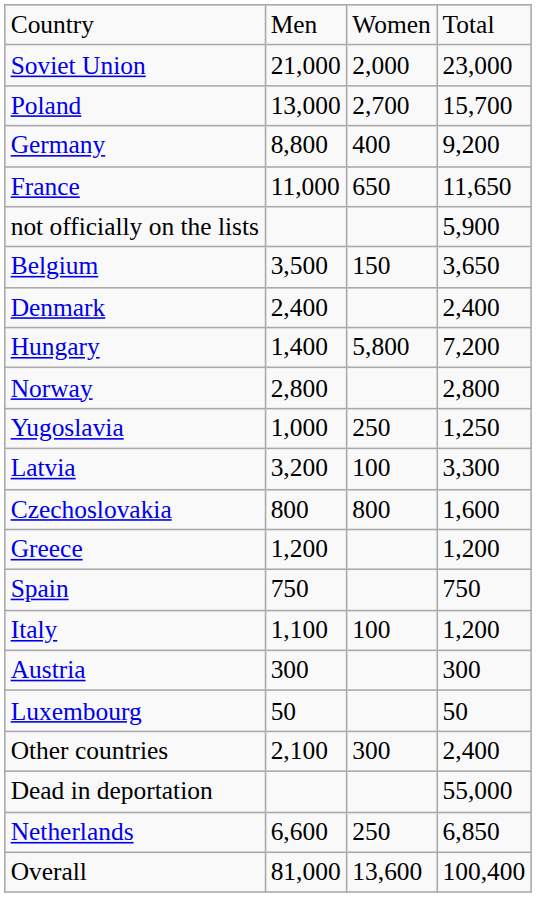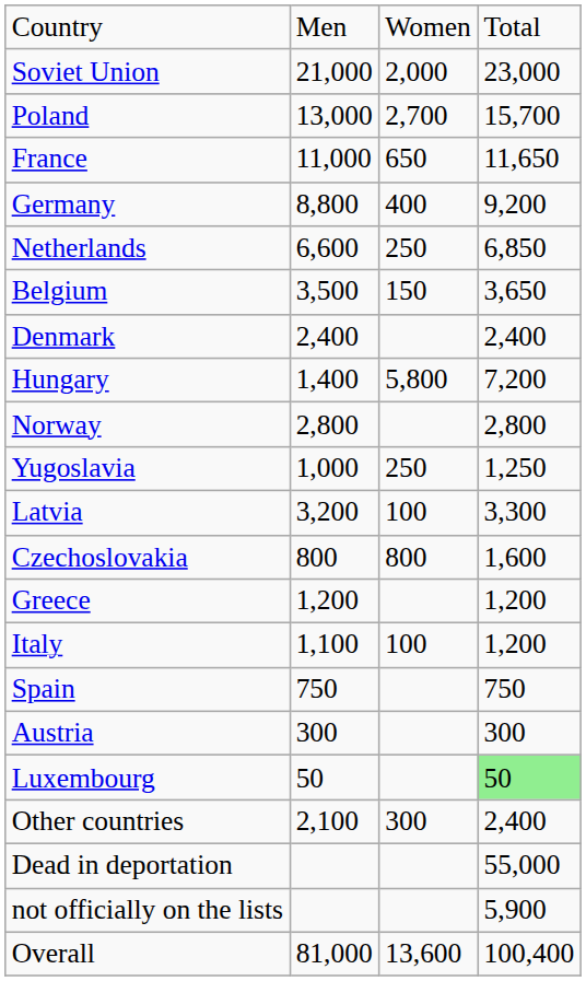rows swapped: France <-> Germany
rows swapped: Netherlands <-> not officially on the lists
rows swapped: Italy <-> Spain
Luxembourg | column 4: no background -> lightgreen background
